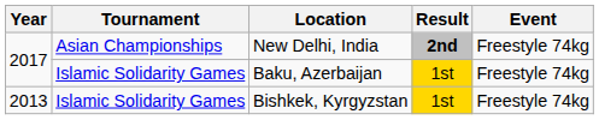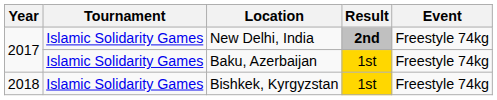New Delhi, India | Tournament: Asian Championships -> Islamic Solidarity Games
Bishkek, Kyrgyzstan | Year: 2013 -> 2018
